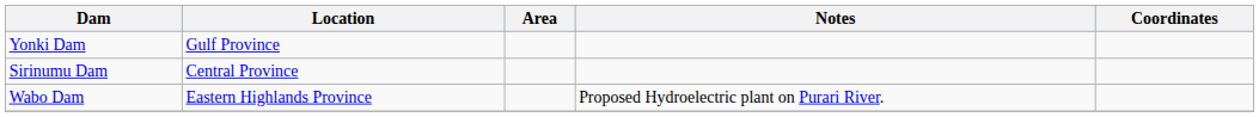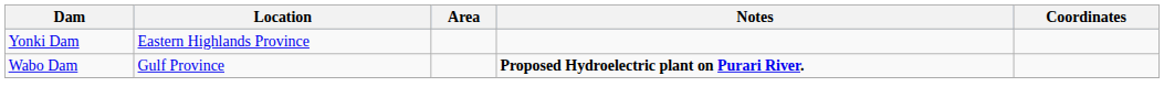Yonki Dam | Location: Gulf Province -> Eastern Highlands Province
- row: Sirinumu Dam | Central Province
Wabo Dam | Location: Eastern Highlands Province -> Gulf Province
Wabo Dam | Notes: normal -> bold
